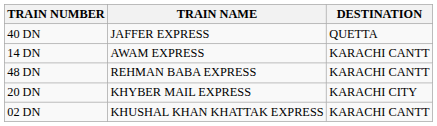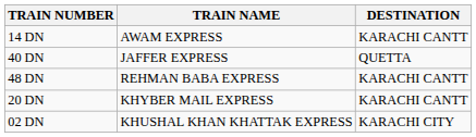rows swapped: 40 DN <-> 14 DN
20 DN | DESTINATION: KARACHI CITY -> KARACHI CANTT
02 DN | DESTINATION: KARACHI CANTT -> KARACHI CITY
